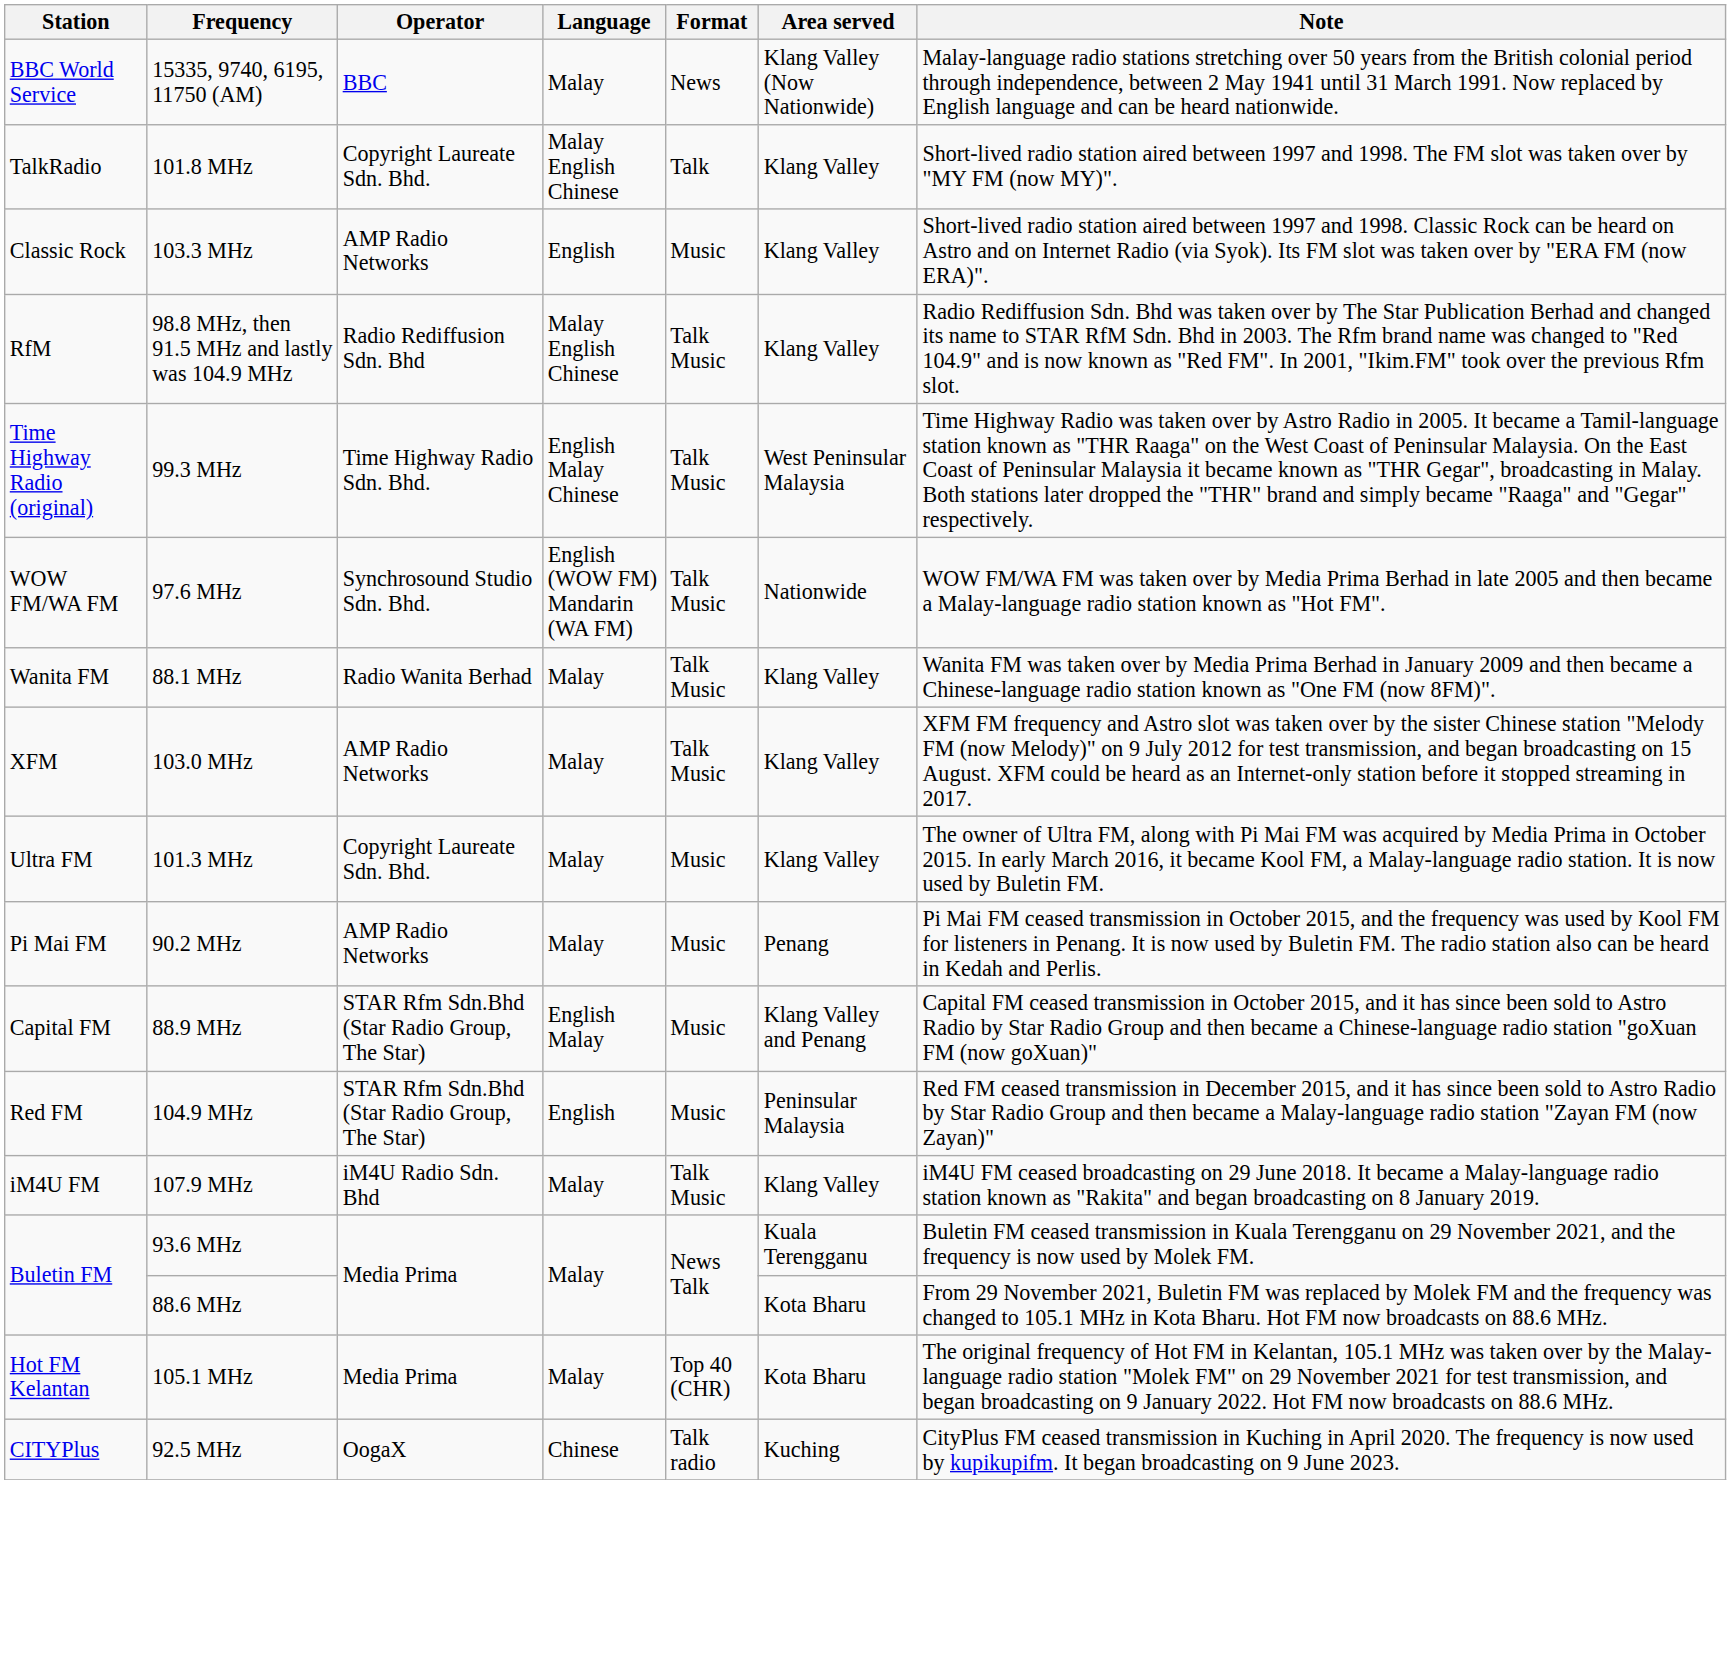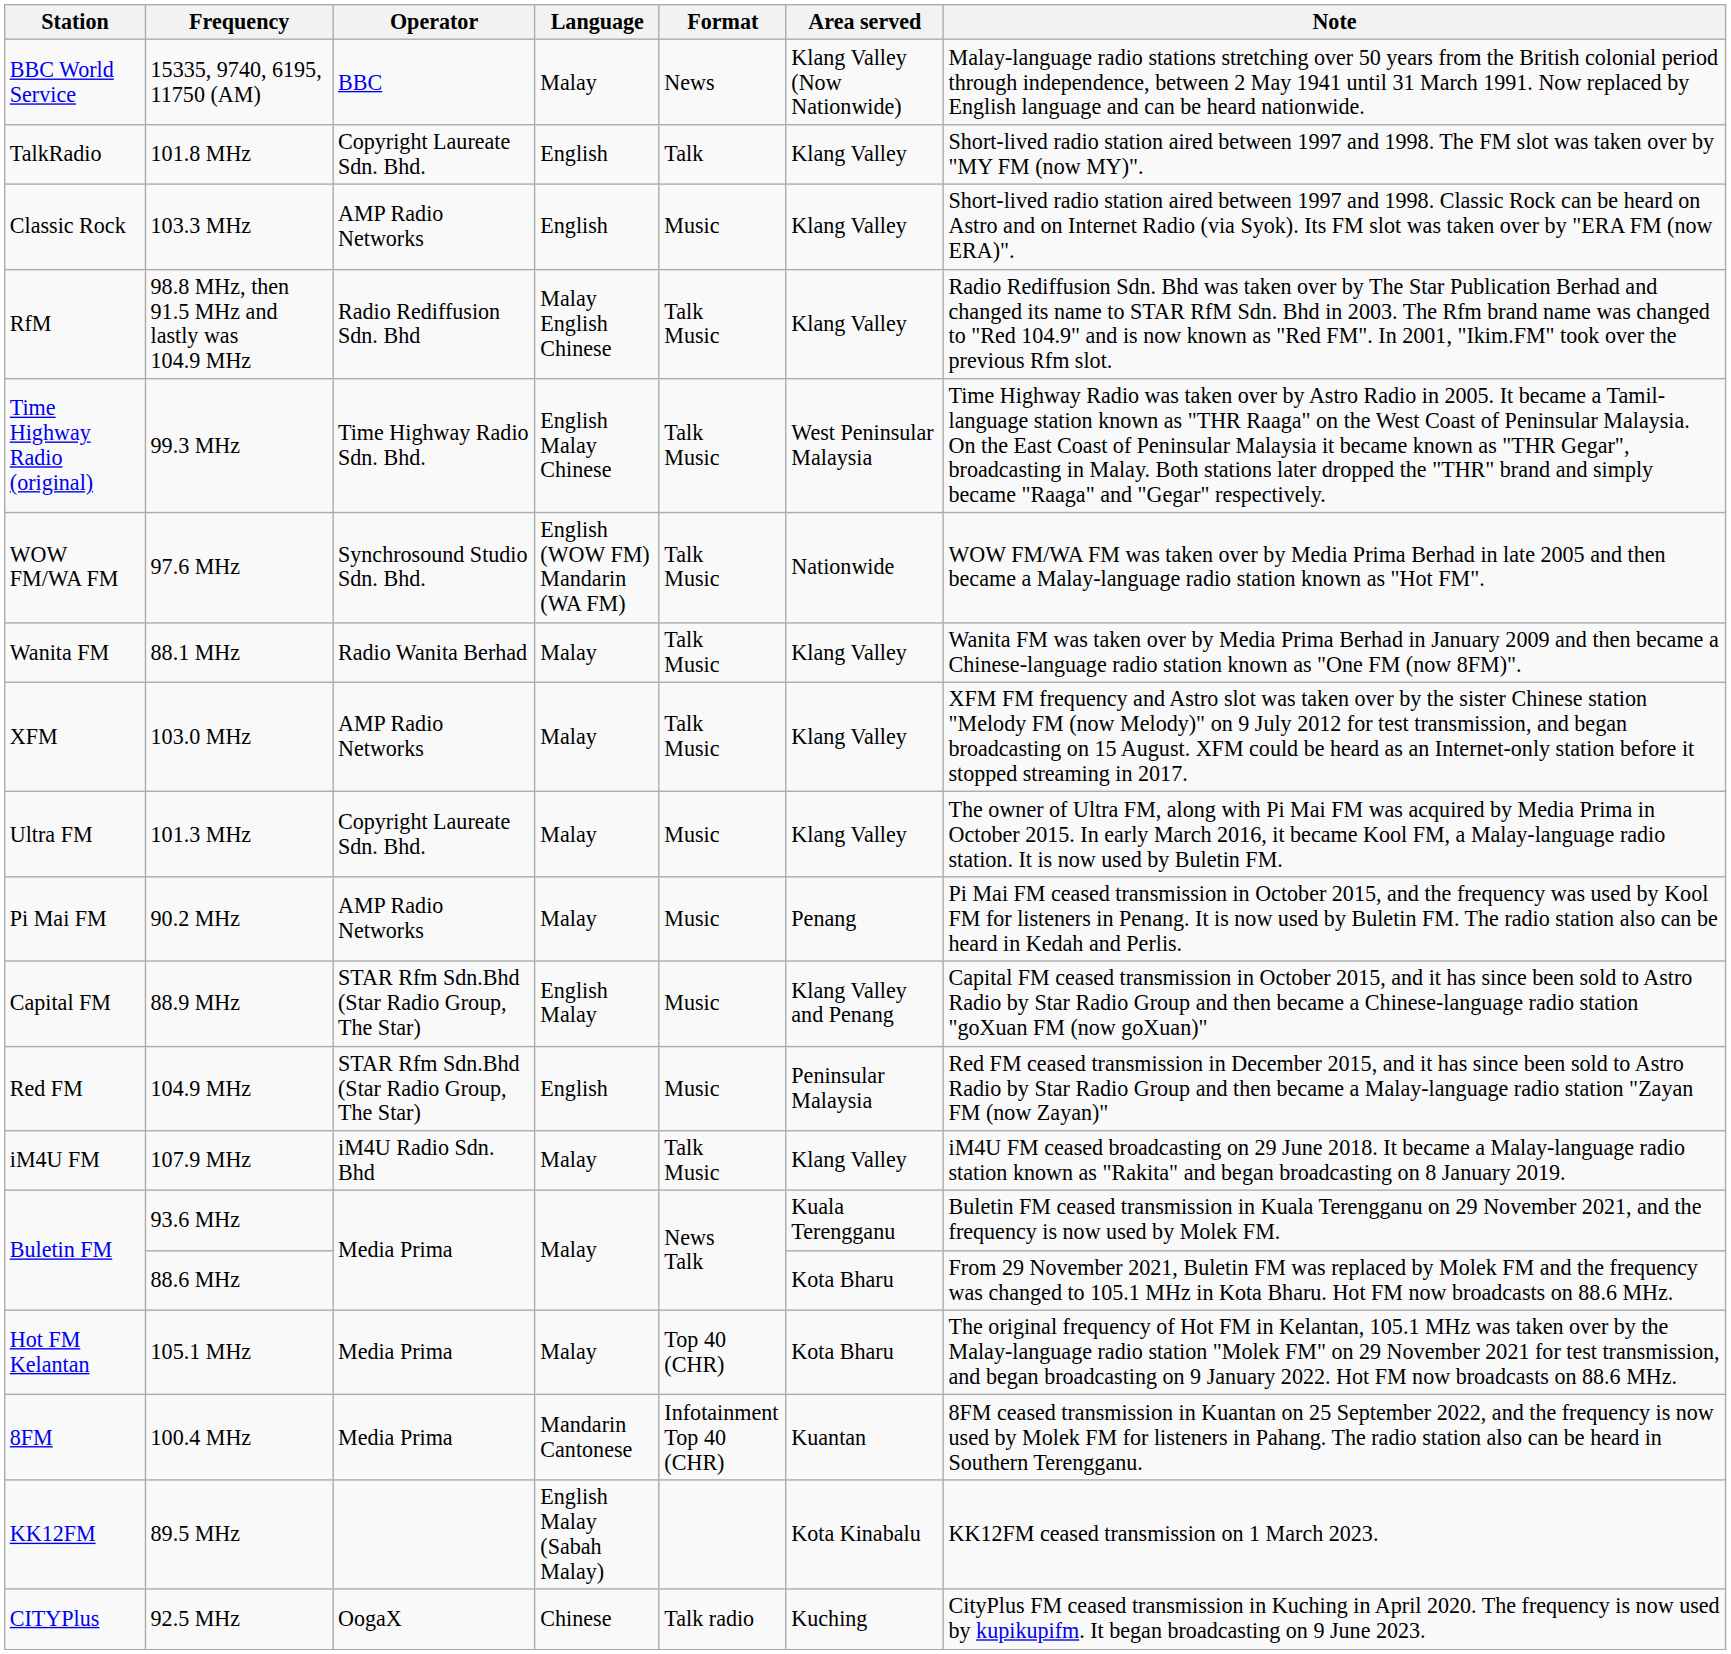101.8 MHz | Language: Malay English Chinese -> English
+ row: 8FM | 100.4 MHz | Media Prima | Mandarin Cantonese | Infotainment Top 40 (CHR) | Kuantan | 8FM ceased transmission in Kuantan on 25 September 2022, and the frequency is now used by Molek FM for listeners in Pahang. The radio station also can be heard in Southern Terengganu.
+ row: KK12FM | 89.5 MHz | English Malay (Sabah Malay) | Kota Kinabalu | KK12FM ceased transmission on 1 March 2023.
